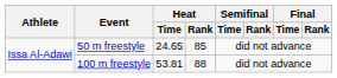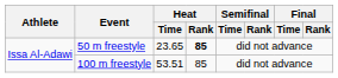50 m freestyle | Heat / Time: 24.65 -> 23.65
50 m freestyle | Heat / Rank: normal -> bold
100 m freestyle | Heat / Time: 53.81 -> 53.51
100 m freestyle | Heat / Rank: 88 -> 85
